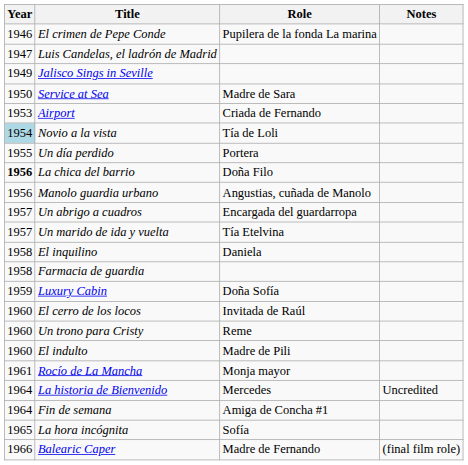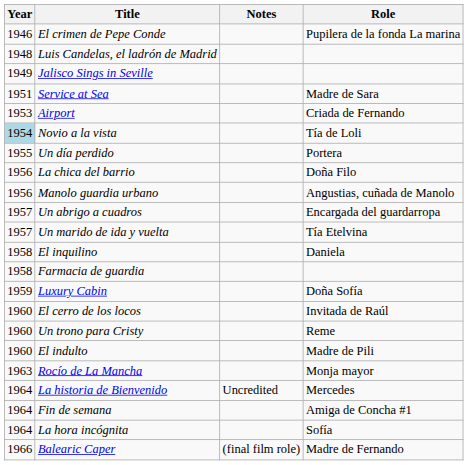columns swapped: Role <-> Notes
Luis Candelas, el ladrón de Madrid | Year: 1947 -> 1948
Service at Sea | Year: 1950 -> 1951
La chica del barrio | Year: bold -> normal
Rocío de La Mancha | Year: 1961 -> 1963
La hora incógnita | Year: 1965 -> 1964
